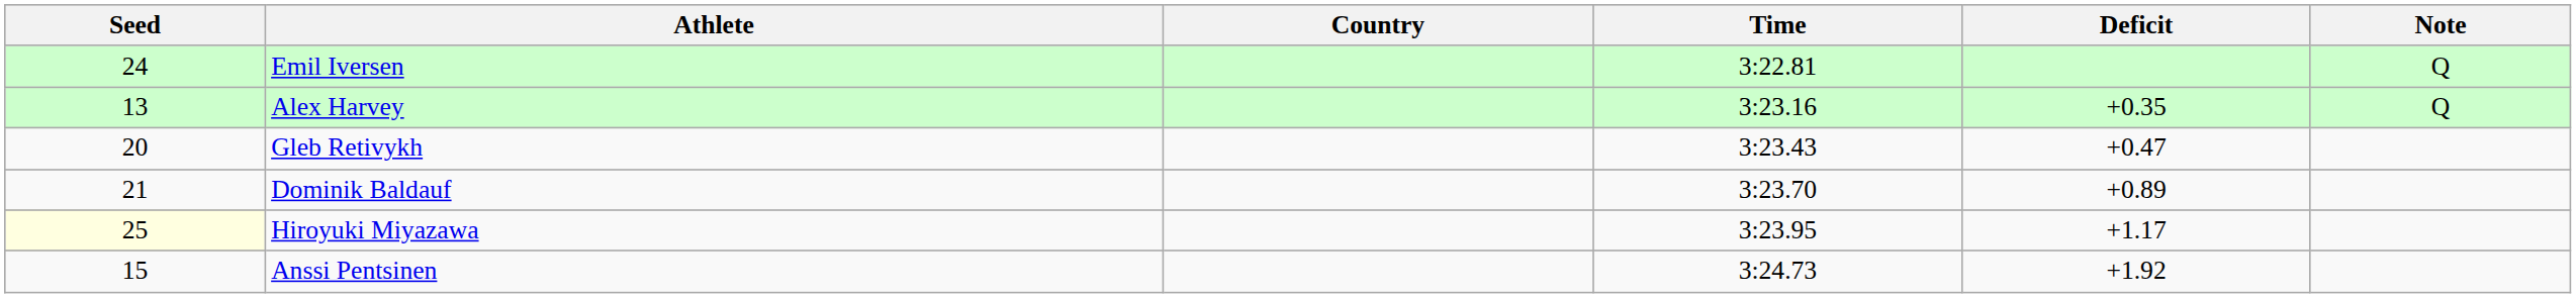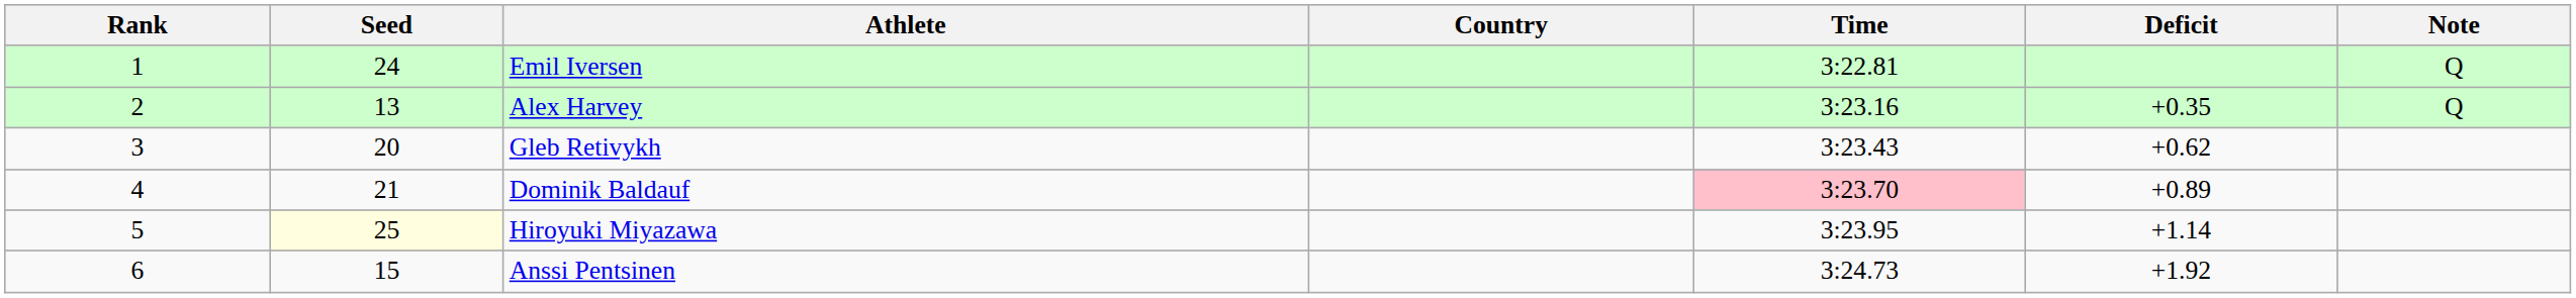+ column: Rank | 1 | 2 | 3 | 4 | 5 | 6
Gleb Retivykh | Deficit: +0.47 -> +0.62
Dominik Baldauf | Time: no background -> pink background
Hiroyuki Miyazawa | Deficit: +1.17 -> +1.14
